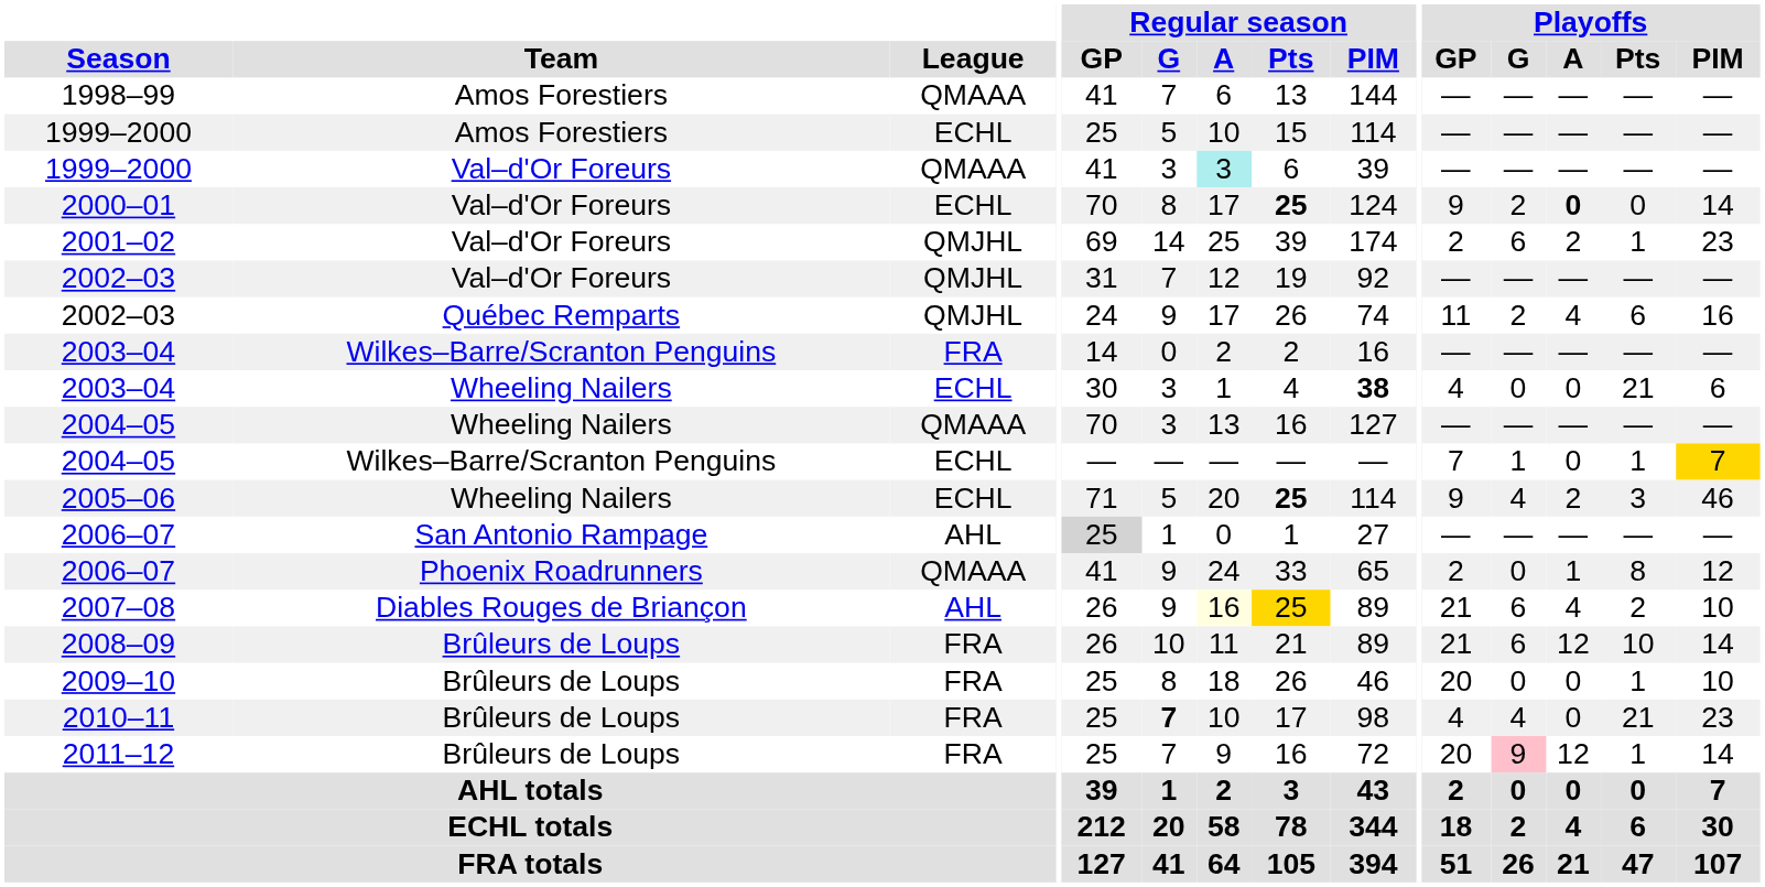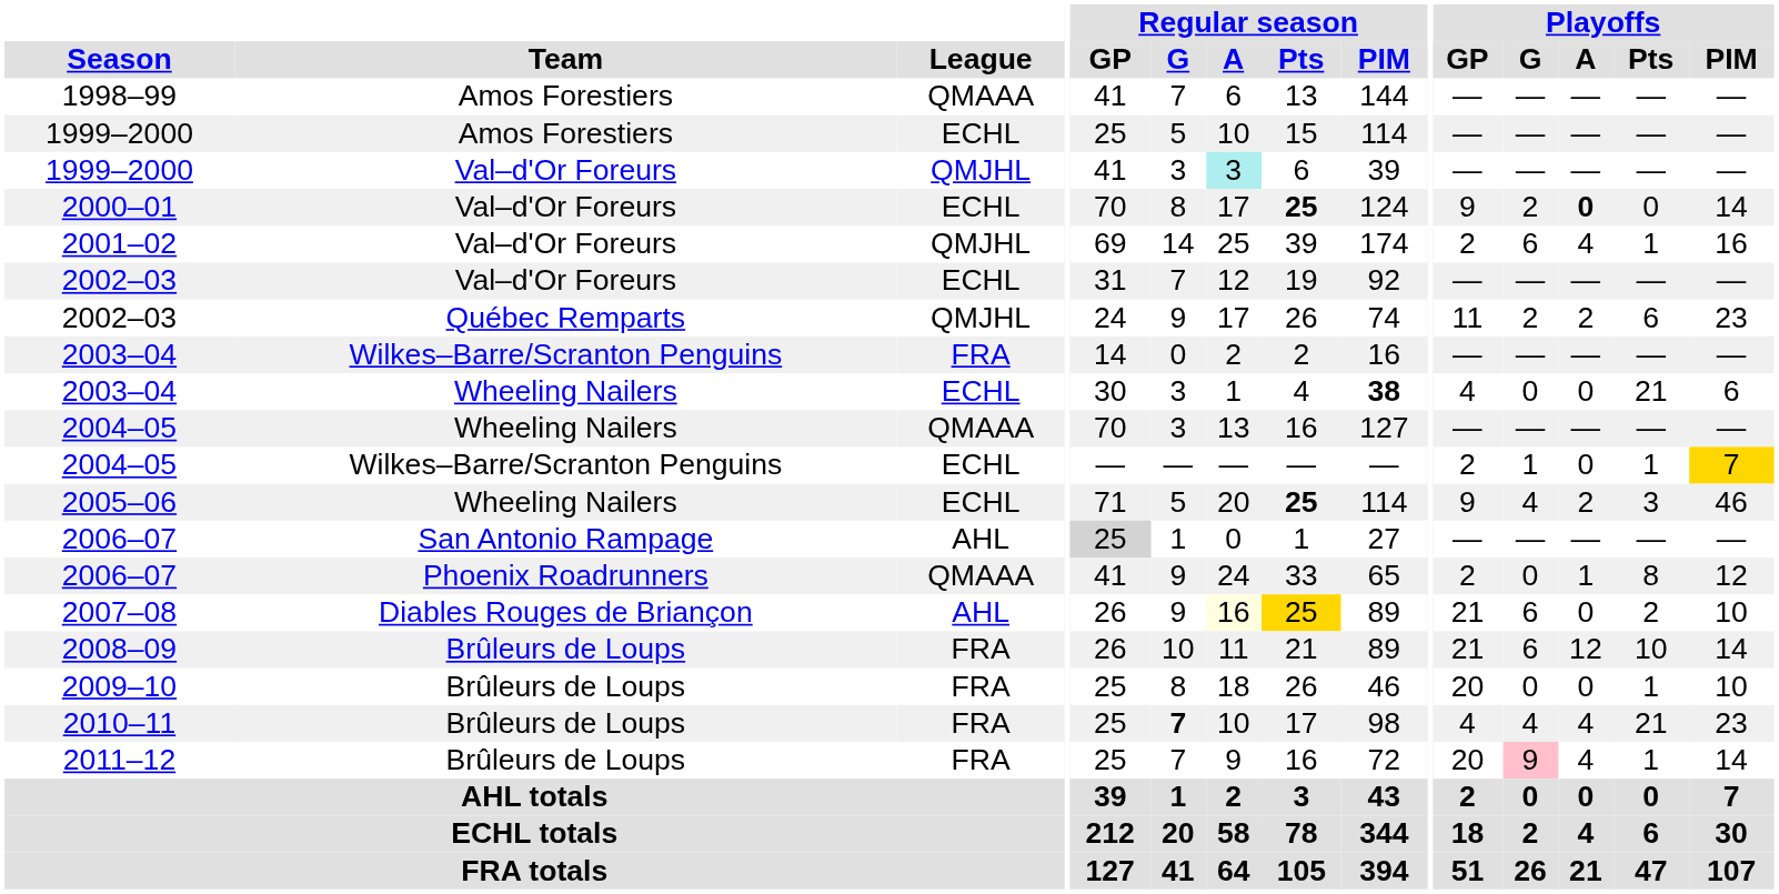1999–2000 / Val–d'Or Foreurs | League: QMAAA -> QMJHL
2001–02 | Playoffs / A: 2 -> 4
2001–02 | Playoffs / PIM: 23 -> 16
2002–03 / Val–d'Or Foreurs | League: QMJHL -> ECHL
2002–03 / Québec Remparts | Playoffs / A: 4 -> 2
2002–03 / Québec Remparts | Playoffs / PIM: 16 -> 23
2004–05 / Wilkes–Barre/Scranton Penguins | Playoffs / GP: 7 -> 2
2007–08 | Playoffs / A: 4 -> 0
2010–11 | Playoffs / A: 0 -> 4
2011–12 | Playoffs / A: 12 -> 4
